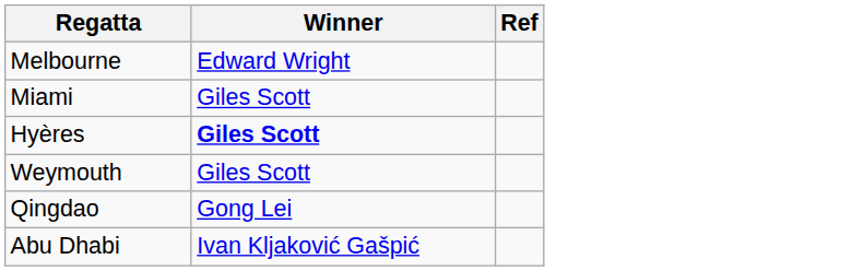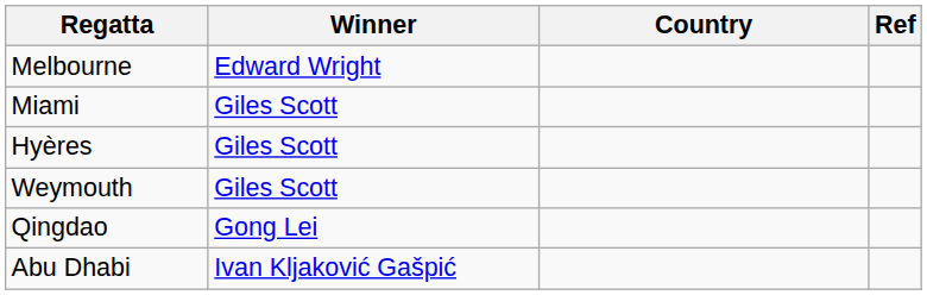+ column: Country
Hyères | Winner: bold -> normal
